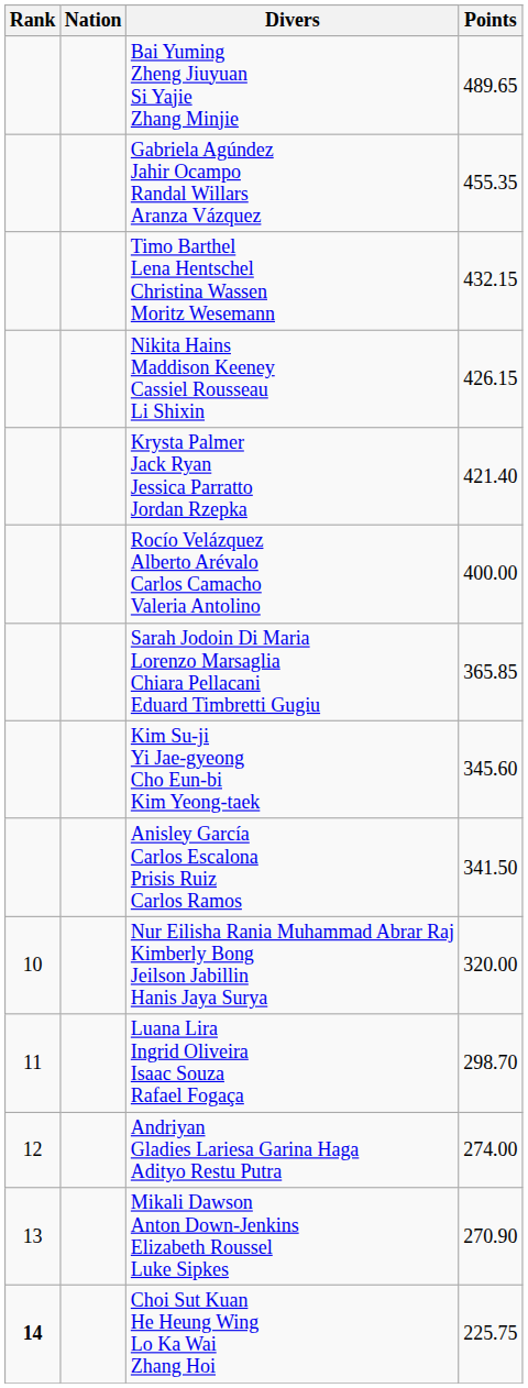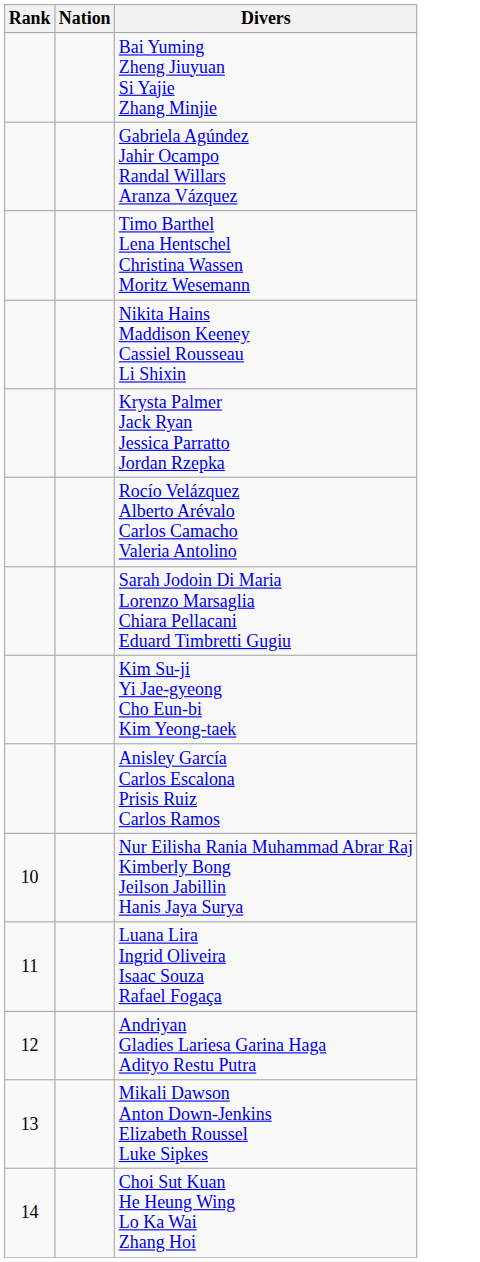- column: Points | 489.65 | 455.35 | 432.15 | 426.15 | 421.40 | 400.00 | 365.85 | 345.60 | 341.50 | 320.00 | 298.70 | 274.00 | 270.90 | 225.75
Choi Sut Kuan He Heung Wing Lo Ka Wai Zhang Hoi | Rank: bold -> normal
